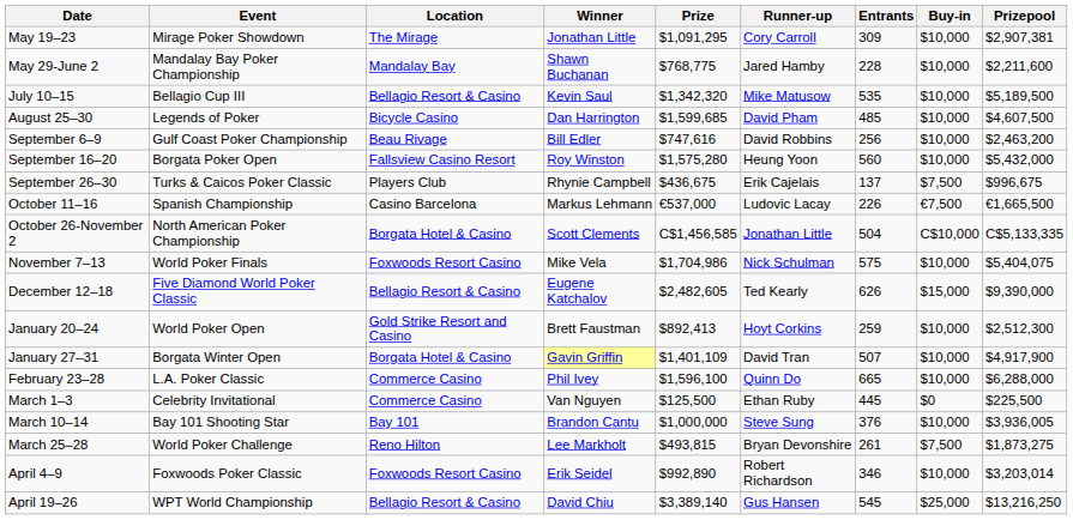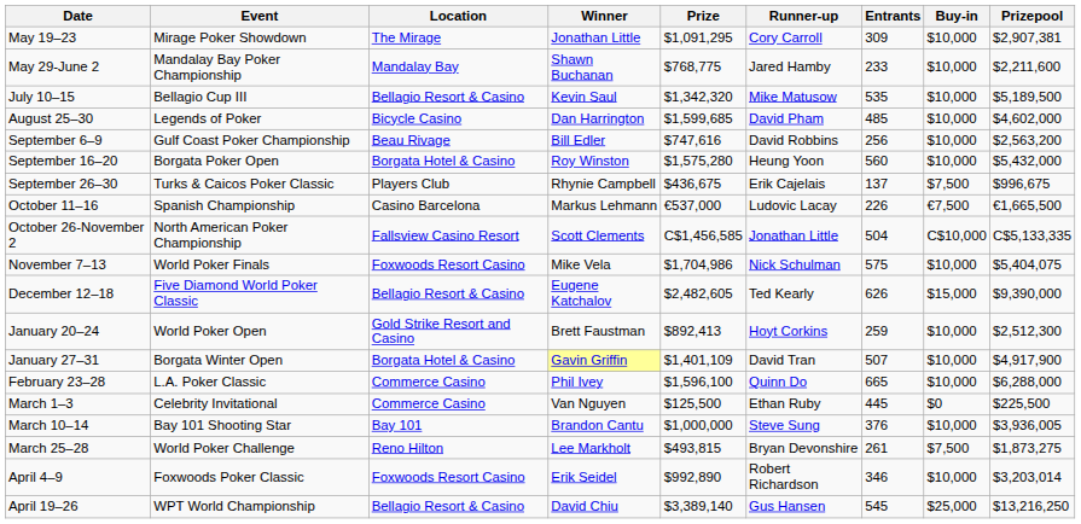May 29-June 2 | Entrants: 228 -> 233
August 25–30 | Prizepool: $4,607,500 -> $4,602,000
September 6–9 | Prizepool: $2,463,200 -> $2,563,200
September 16–20 | Location: Fallsview Casino Resort -> Borgata Hotel & Casino
October 26-November 2 | Location: Borgata Hotel & Casino -> Fallsview Casino Resort
